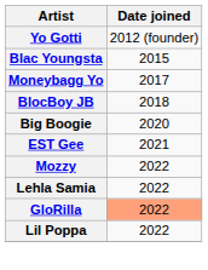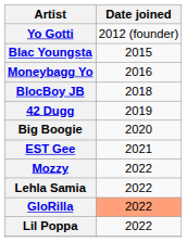Moneybagg Yo | Date joined: 2017 -> 2016
+ row: 42 Dugg | 2019
